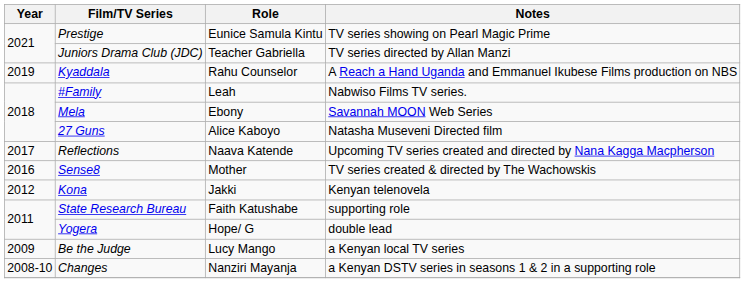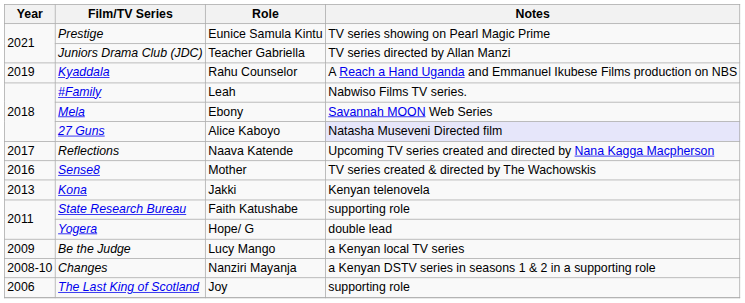27 Guns | Notes: no background -> lavender background
Kona | Year: 2012 -> 2013
+ row: 2006 | The Last King of Scotland | Joy | supporting role
